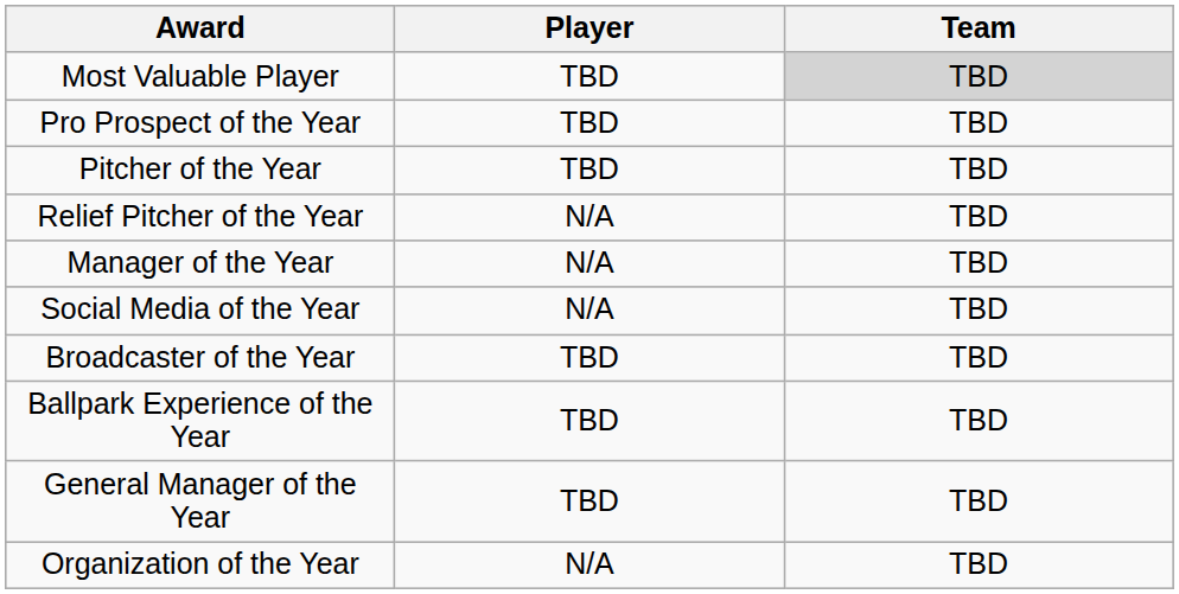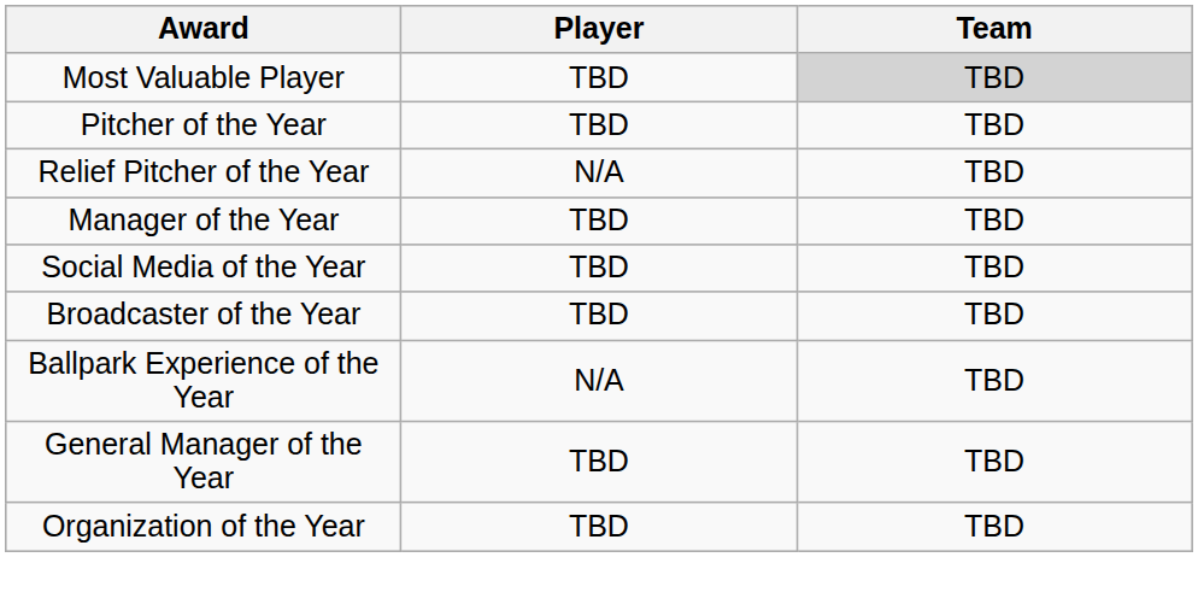- row: Pro Prospect of the Year | TBD | TBD
Manager of the Year | Player: N/A -> TBD
Social Media of the Year | Player: N/A -> TBD
Ballpark Experience of the Year | Player: TBD -> N/A
Organization of the Year | Player: N/A -> TBD
